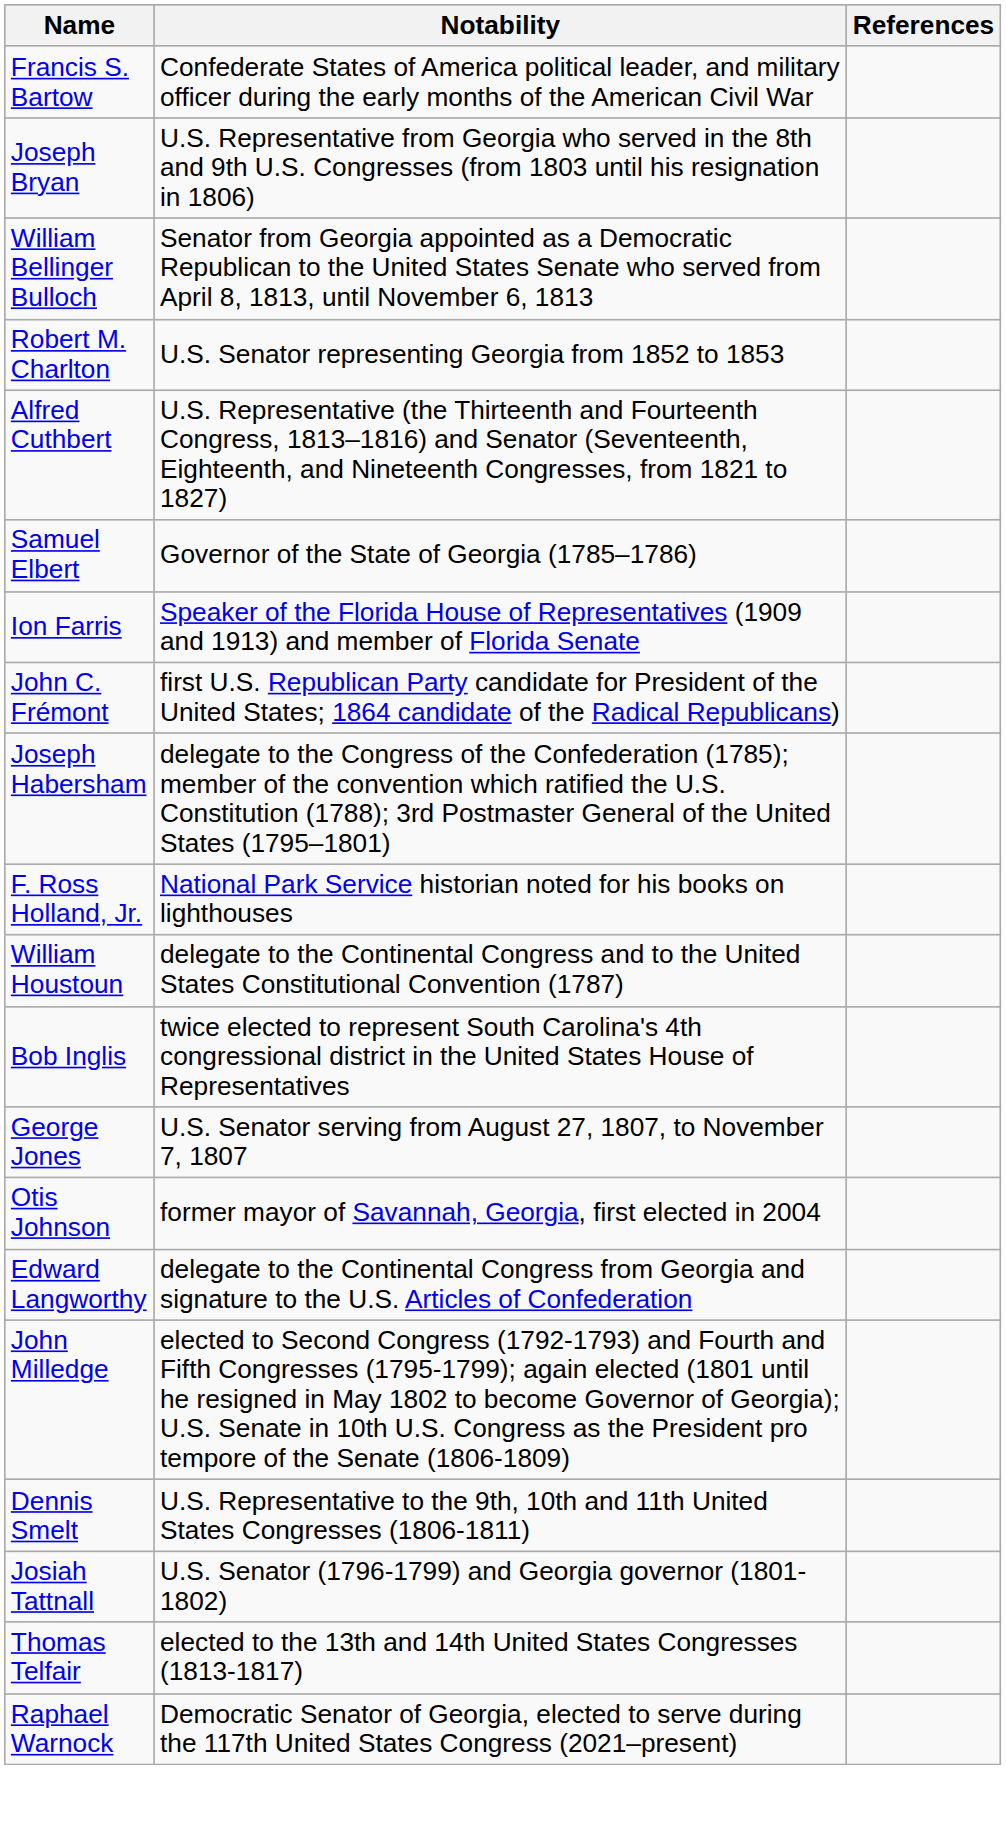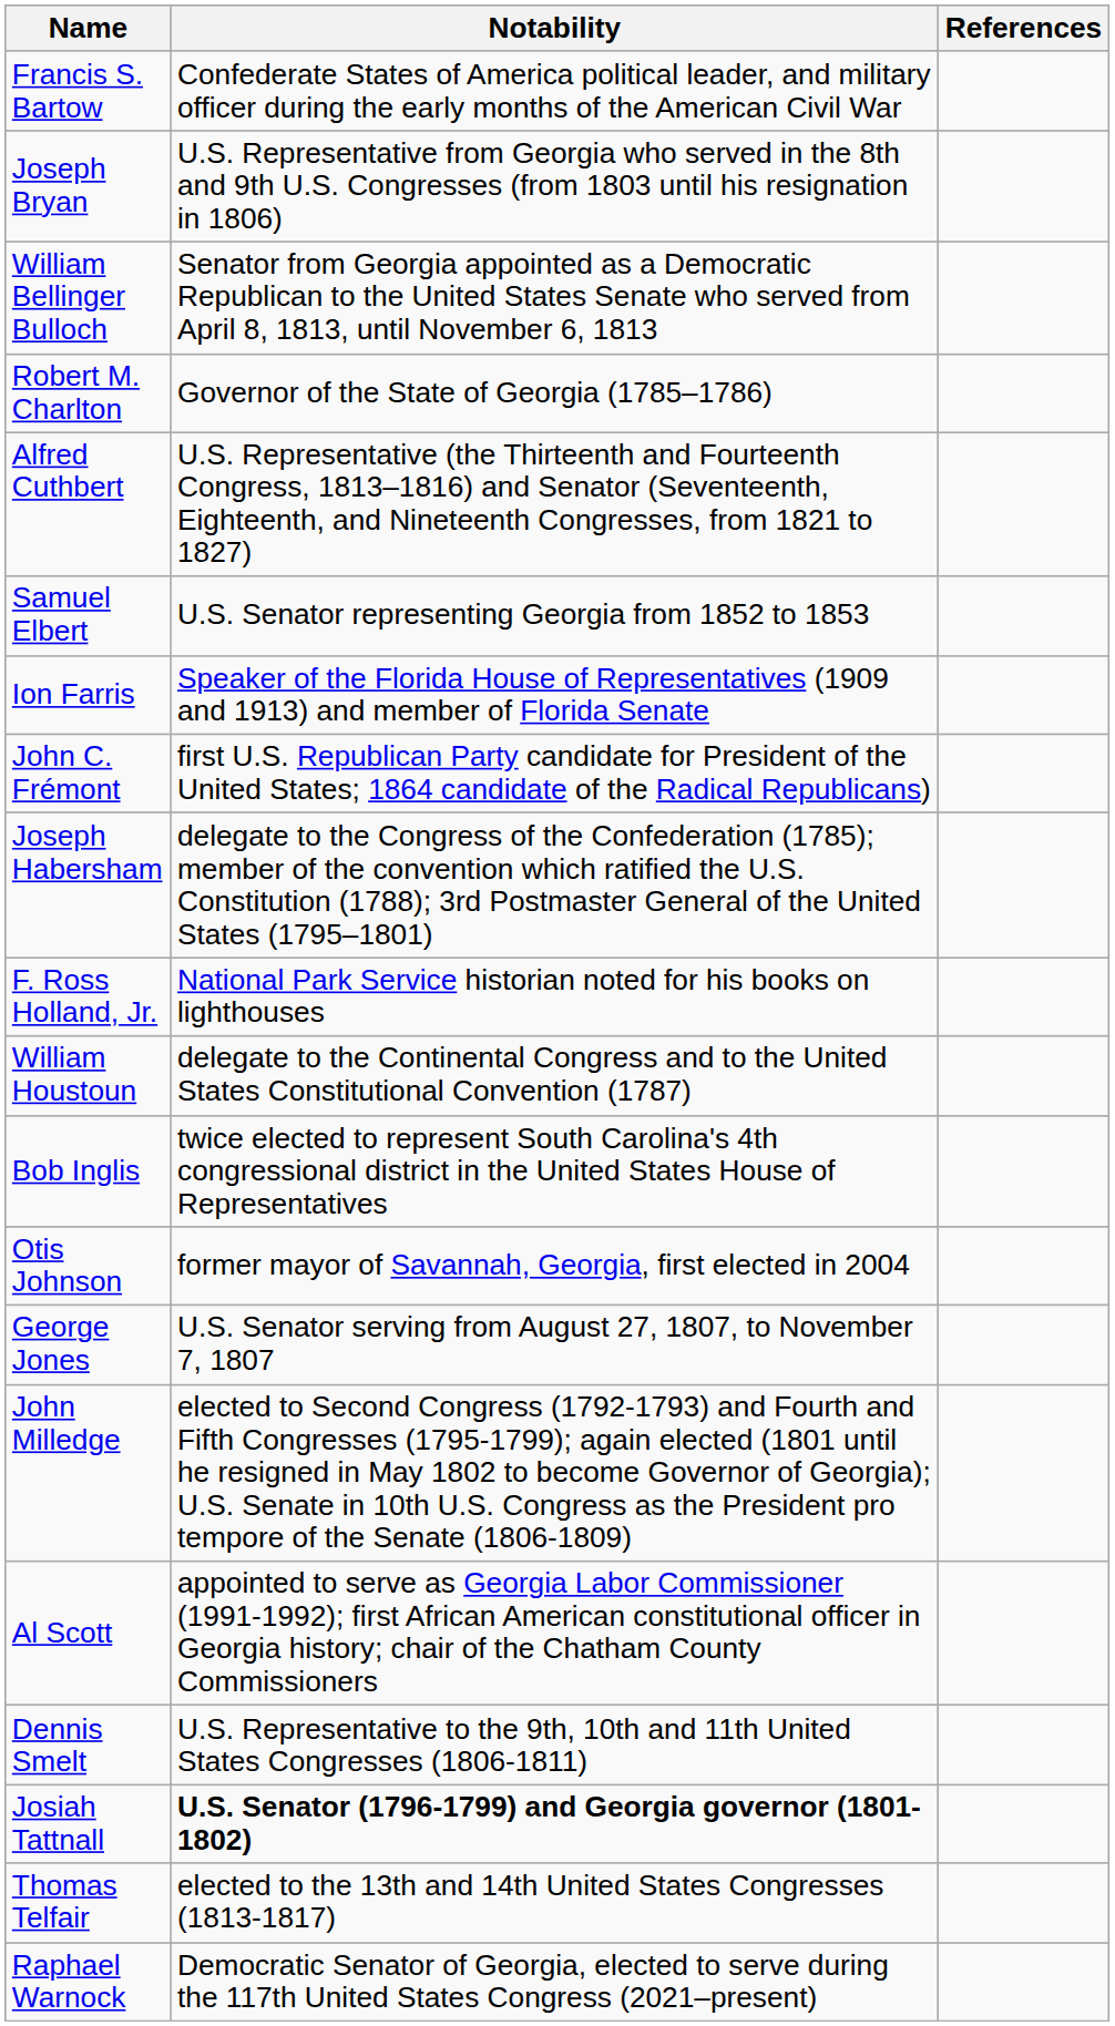Robert M. Charlton | Notability: U.S. Senator representing Georgia from 1852 to 1853 -> Governor of the State of Georgia (1785–1786)
Samuel Elbert | Notability: Governor of the State of Georgia (1785–1786) -> U.S. Senator representing Georgia from 1852 to 1853
rows swapped: Otis Johnson <-> George Jones
- row: Edward Langworthy | delegate to the Continental Congress from Georgia and signature to the U.S. Articles of Confederation
+ row: Al Scott | appointed to serve as Georgia Labor Commissioner (1991-1992); first African American constitutional officer in Georgia history; chair of the Chatham County Commissioners
Josiah Tattnall | Notability: normal -> bold
